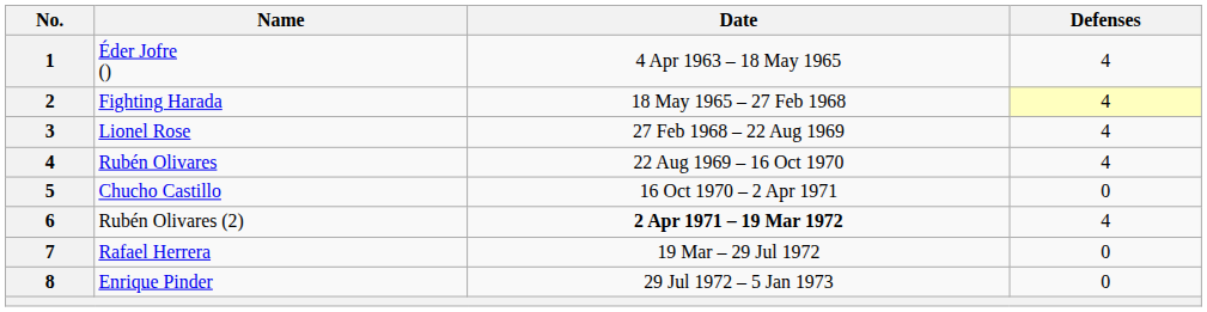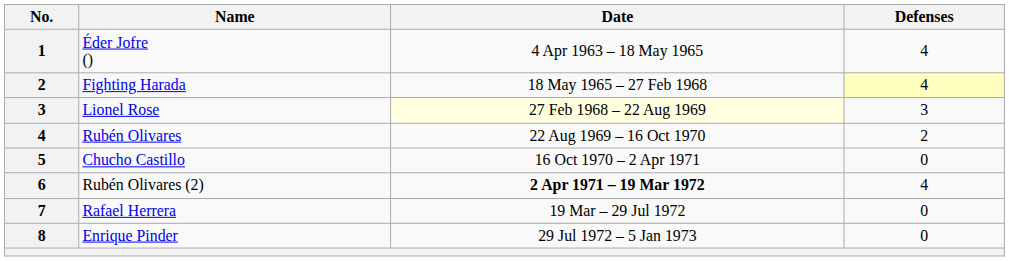Lionel Rose | Date: no background -> lightyellow background
Lionel Rose | Defenses: 4 -> 3
Rubén Olivares | Defenses: 4 -> 2
